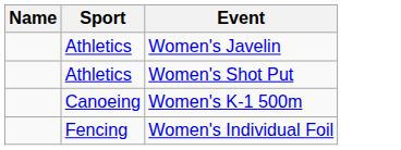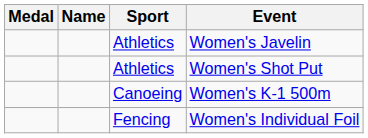+ column: Medal
